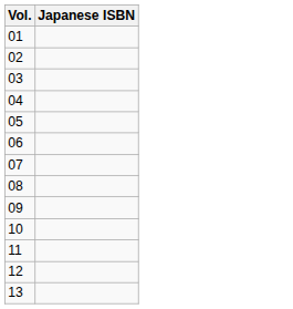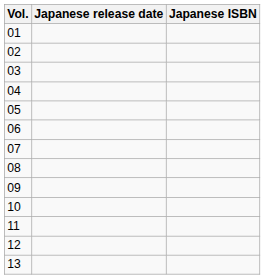+ column: Japanese release date
